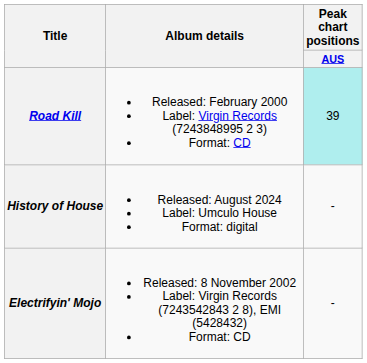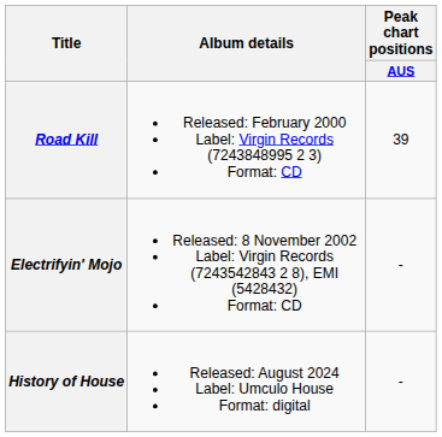Road Kill | Peak chart positions / AUS: paleturquoise background -> no background
rows swapped: Electrifyin' Mojo <-> History of House
